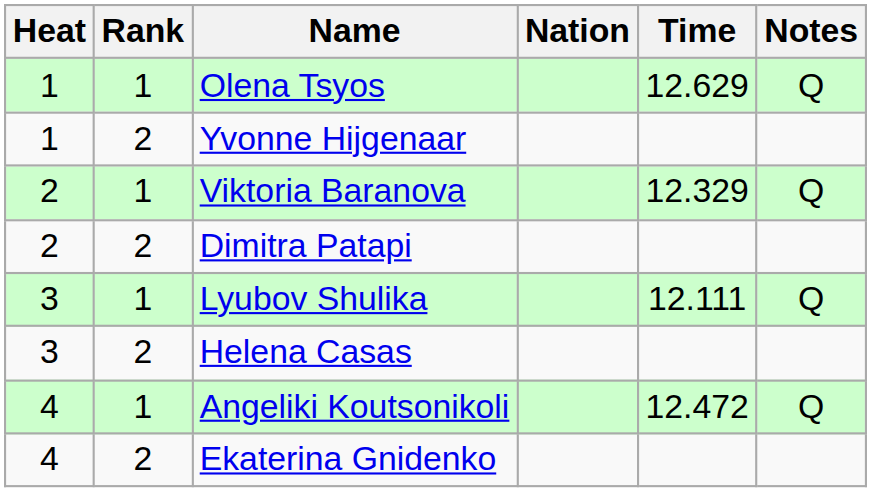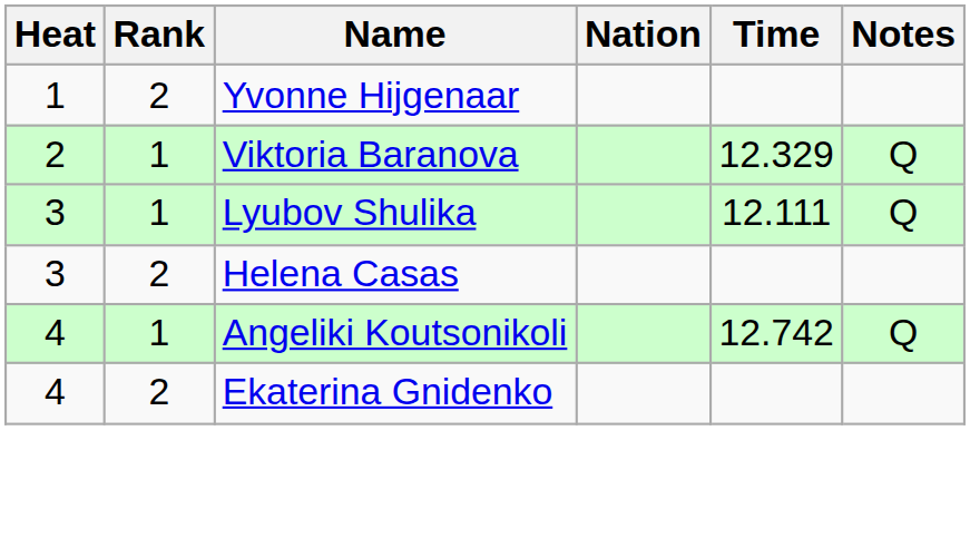- row: 1 | 1 | Olena Tsyos | 12.629 | Q
- row: 2 | 2 | Dimitra Patapi
Angeliki Koutsonikoli | Time: 12.472 -> 12.742
